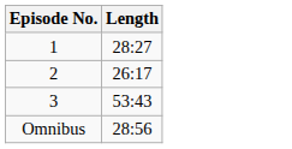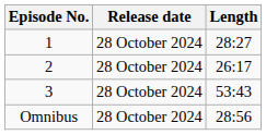+ column: Release date | 28 October 2024 | 28 October 2024 | 28 October 2024 | 28 October 2024
